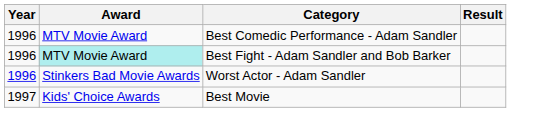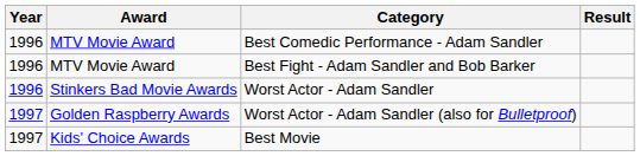Best Fight - Adam Sandler and Bob Barker | Award: paleturquoise background -> no background
+ row: 1997 | Golden Raspberry Awards | Worst Actor - Adam Sandler (also for Bulletproof)
